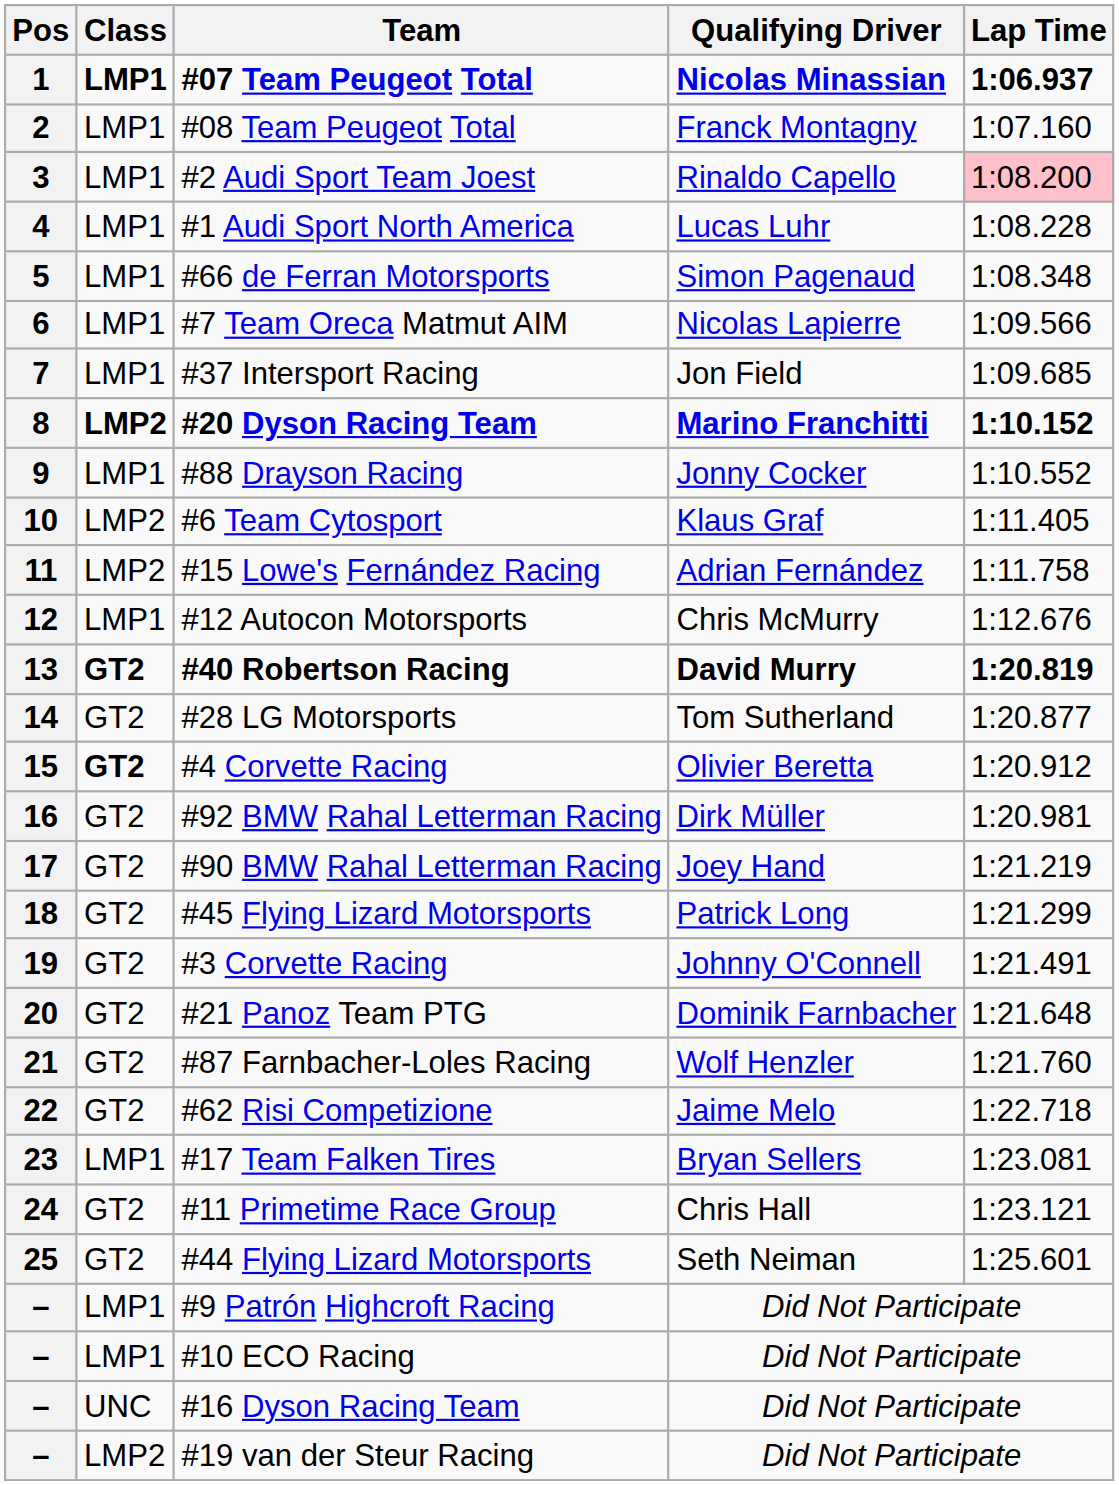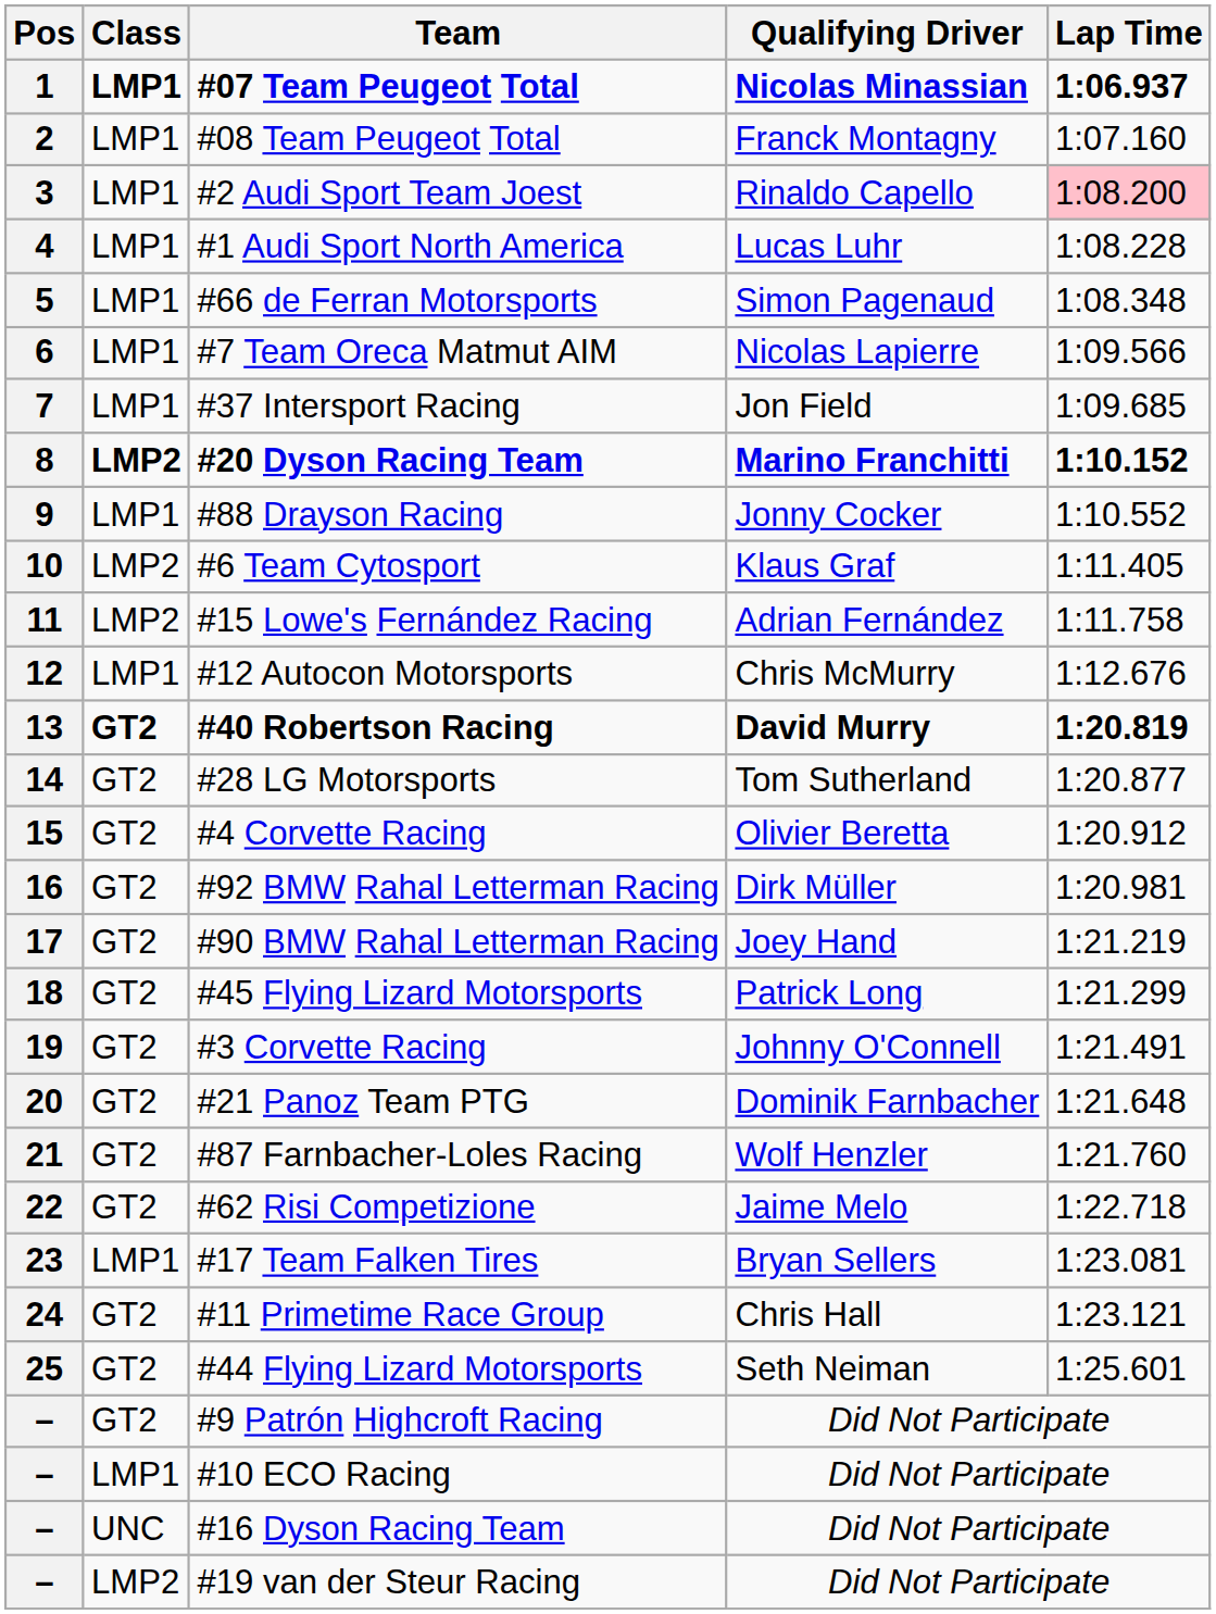#4 Corvette Racing | Class: bold -> normal
#9 Patrón Highcroft Racing | Class: LMP1 -> GT2
